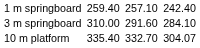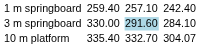3 m springboard | column 3: 310.00 -> 330.00
3 m springboard | column 5: no background -> lightblue background
